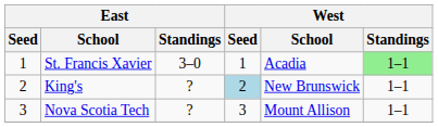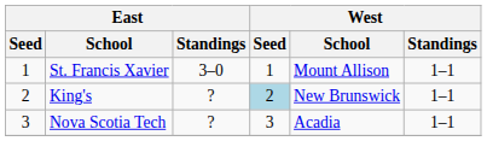St. Francis Xavier | West / School: Acadia -> Mount Allison
St. Francis Xavier | West / Standings: lightgreen background -> no background
Nova Scotia Tech | West / School: Mount Allison -> Acadia
